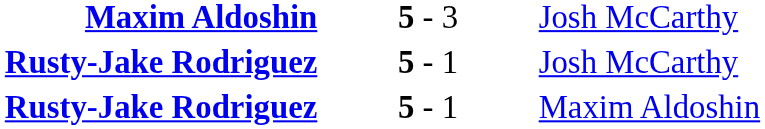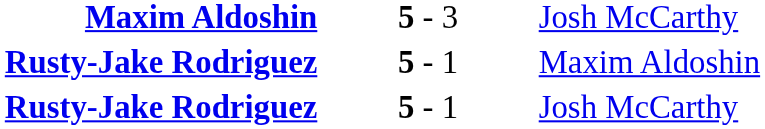rows swapped: Rusty-Jake Rodriguez / Josh McCarthy <-> Rusty-Jake Rodriguez / Maxim Aldoshin
